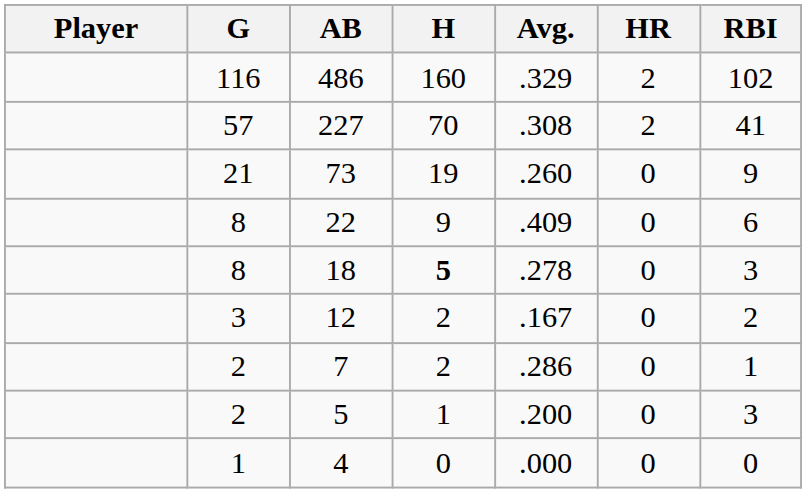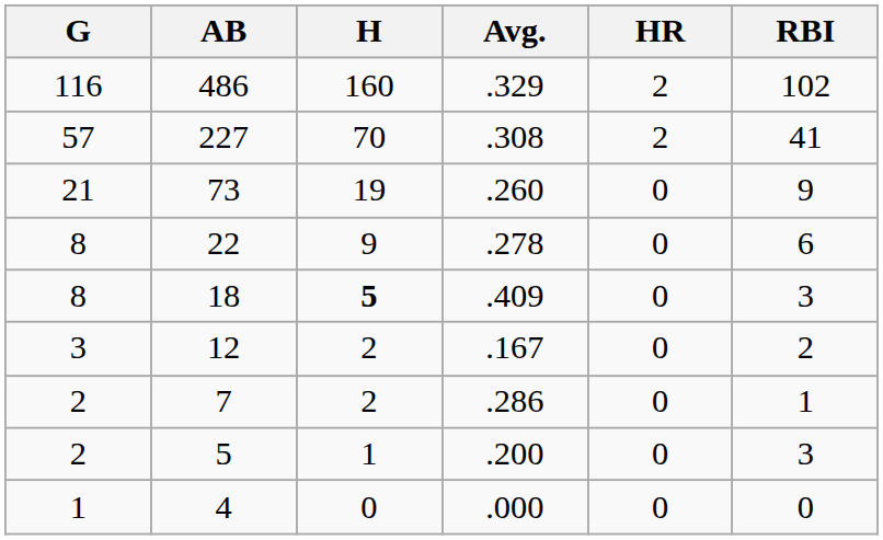- column: Player
22 | Avg.: .409 -> .278
18 | Avg.: .278 -> .409
